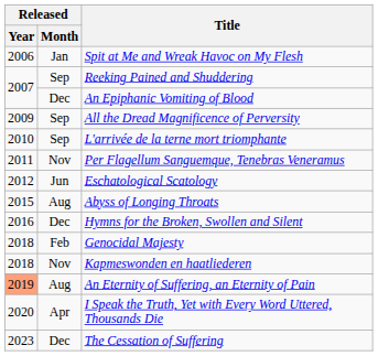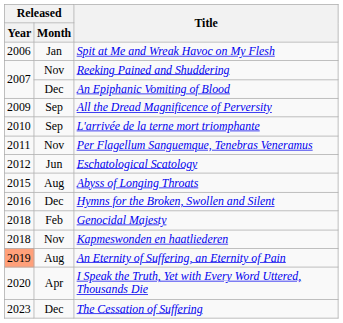Reeking Pained and Shuddering | Released / Month: Sep -> Nov
